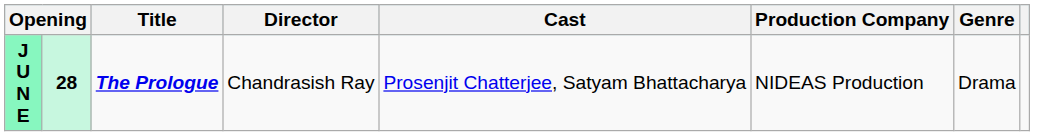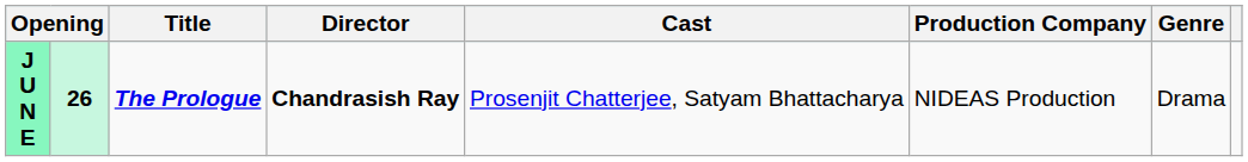J U N E | column 2: 28 -> 26
J U N E | Director: normal -> bold
